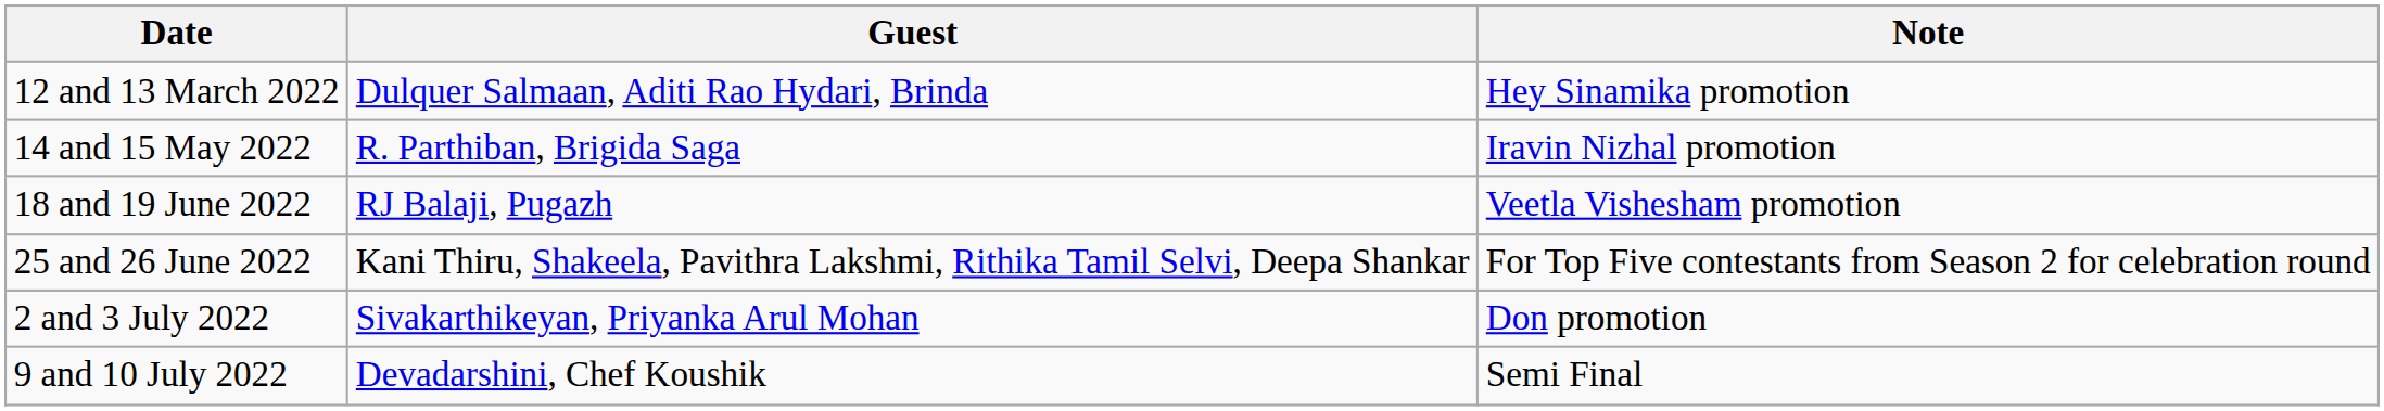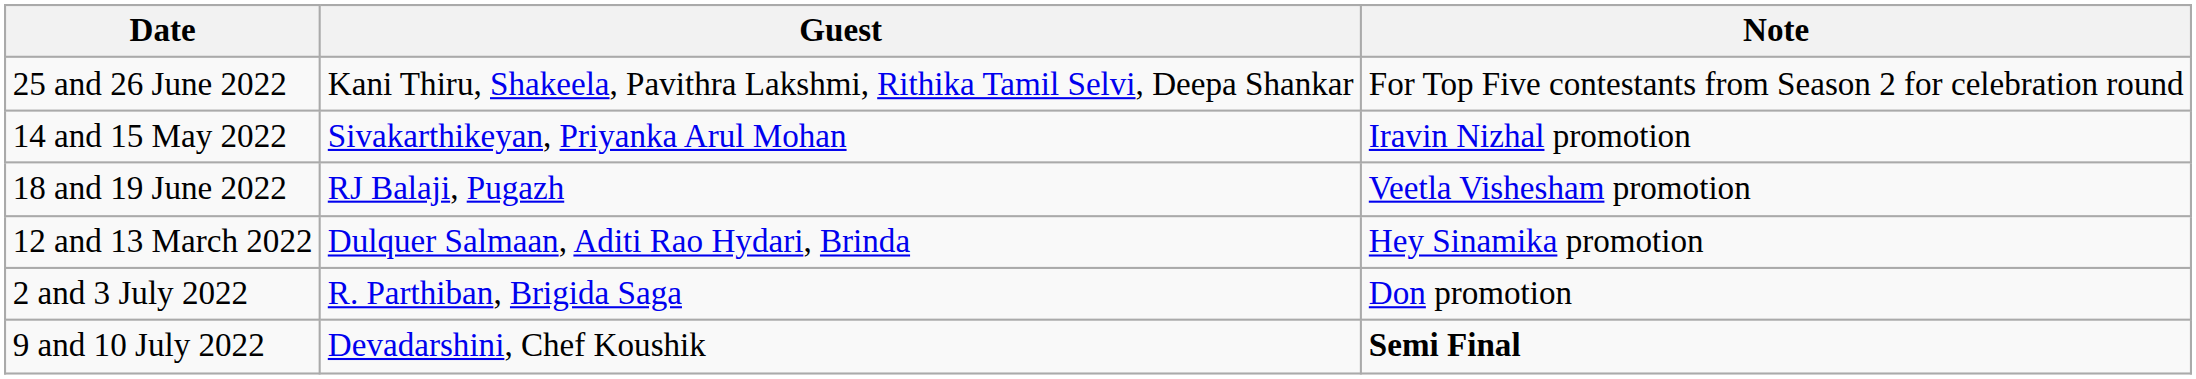rows swapped: 12 and 13 March 2022 <-> 25 and 26 June 2022
14 and 15 May 2022 | Guest: R. Parthiban, Brigida Saga -> Sivakarthikeyan, Priyanka Arul Mohan
2 and 3 July 2022 | Guest: Sivakarthikeyan, Priyanka Arul Mohan -> R. Parthiban, Brigida Saga
9 and 10 July 2022 | Note: normal -> bold
